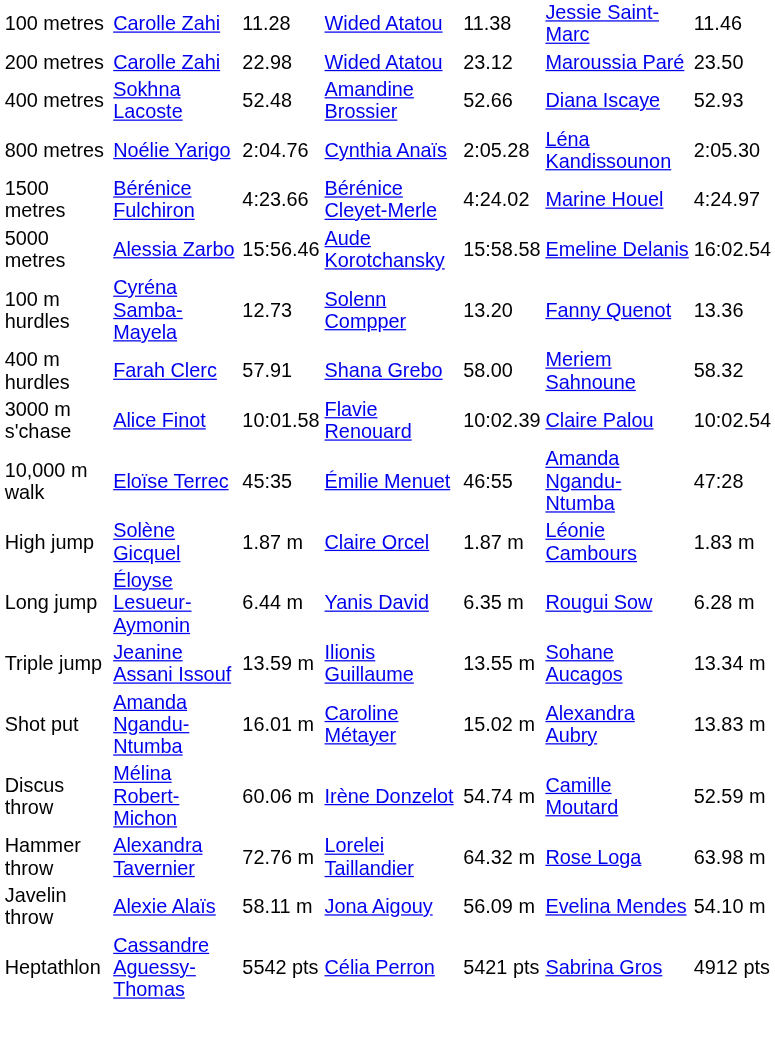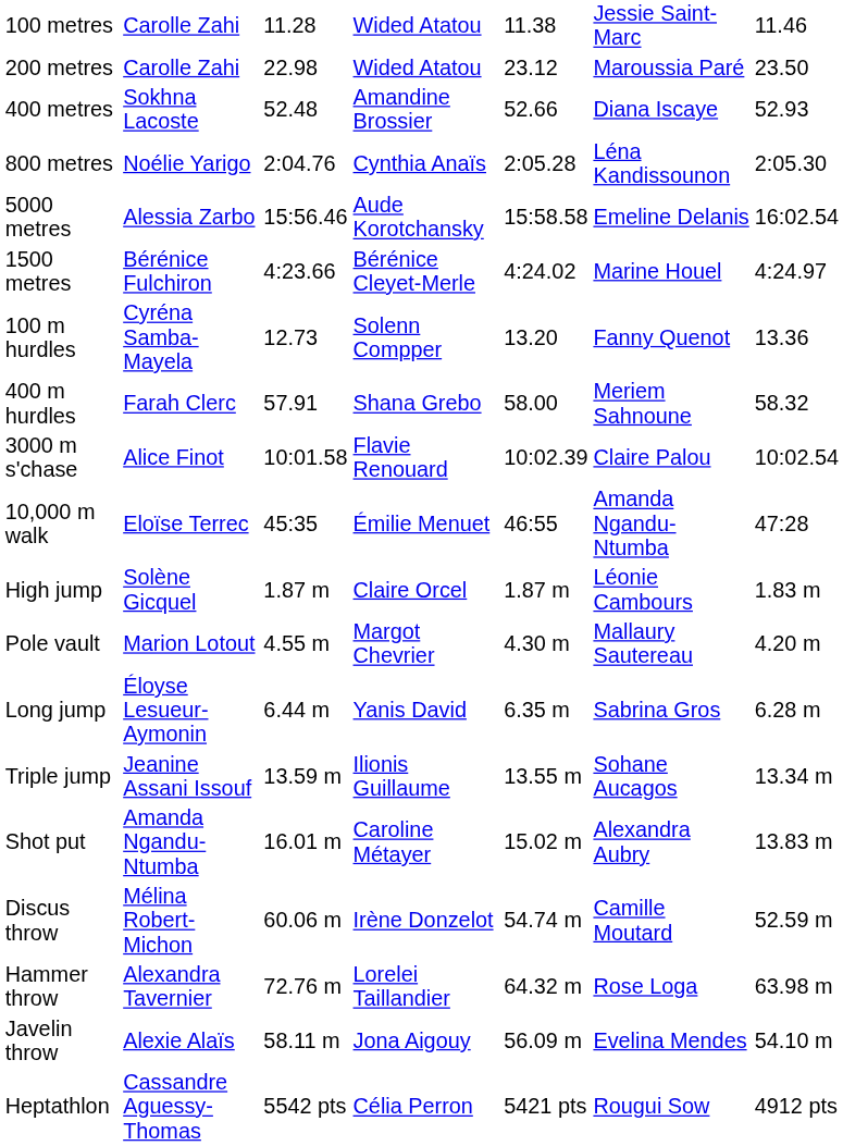rows swapped: 1500 metres <-> 5000 metres
+ row: Pole vault | Marion Lotout | 4.55 m | Margot Chevrier | 4.30 m | Mallaury Sautereau | 4.20 m
Long jump | column 6: Rougui Sow -> Sabrina Gros
Heptathlon | column 6: Sabrina Gros -> Rougui Sow
